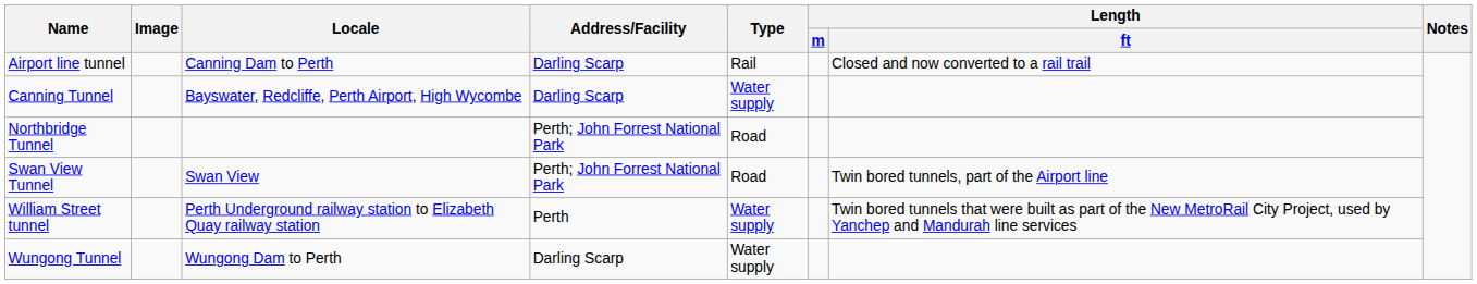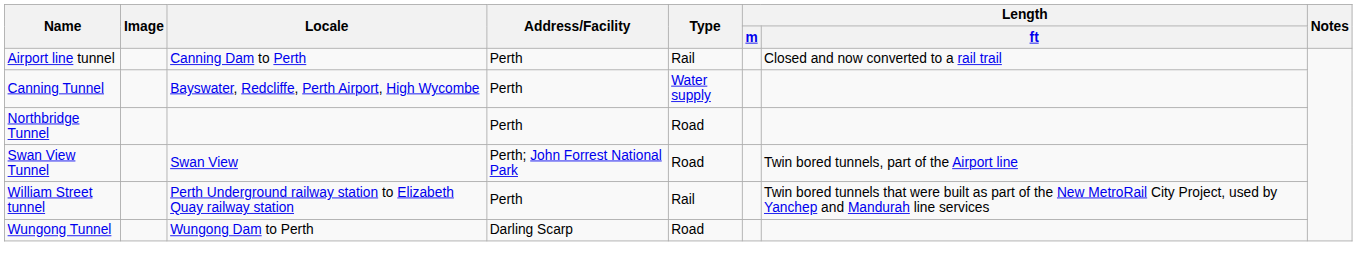Airport line tunnel | Address/Facility: Darling Scarp -> Perth
Canning Tunnel | Address/Facility: Darling Scarp -> Perth
Northbridge Tunnel | Address/Facility: Perth; John Forrest National Park -> Perth
William Street tunnel | Type: Water supply -> Rail
Wungong Tunnel | Type: Water supply -> Road
